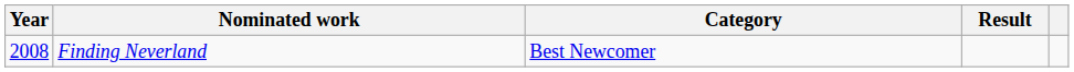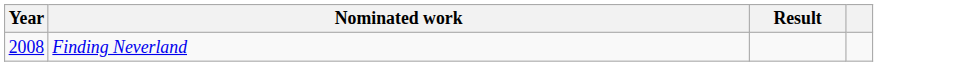- column: Category | Best Newcomer
